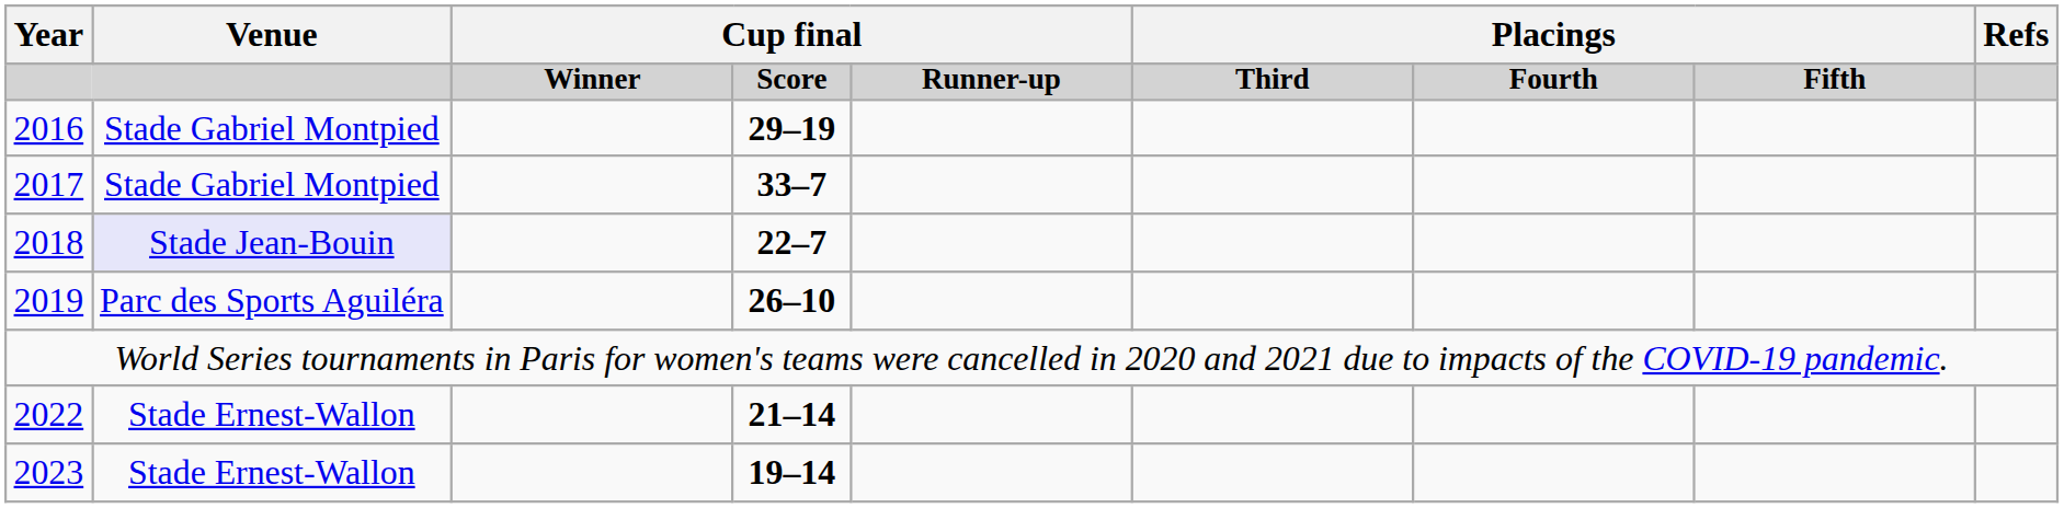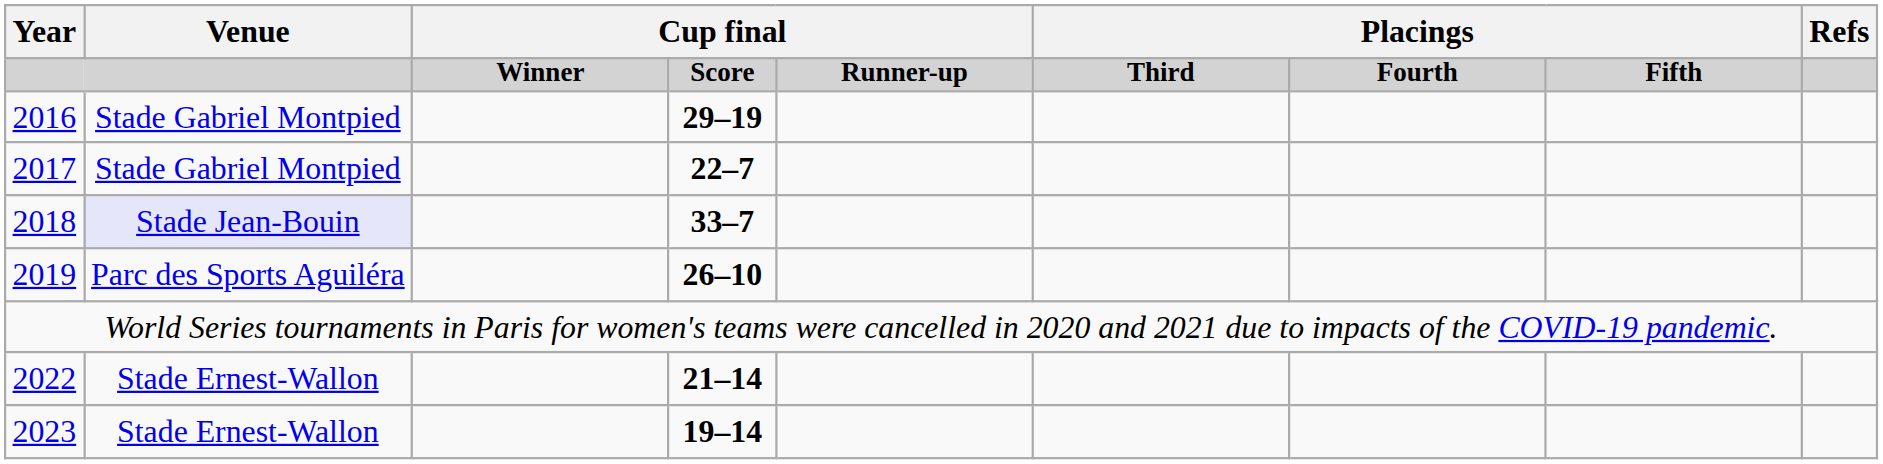2017 | column 4: 33–7 -> 22–7
2018 | column 4: 22–7 -> 33–7
